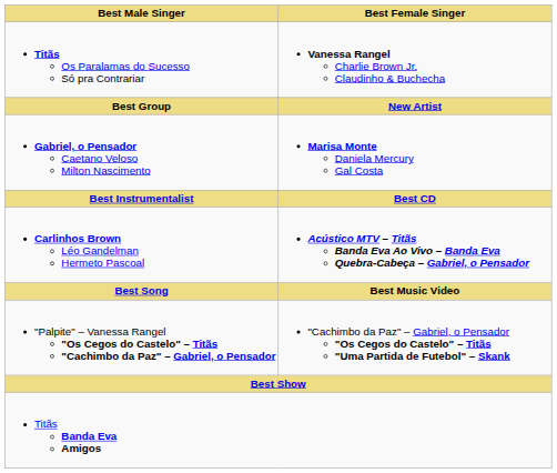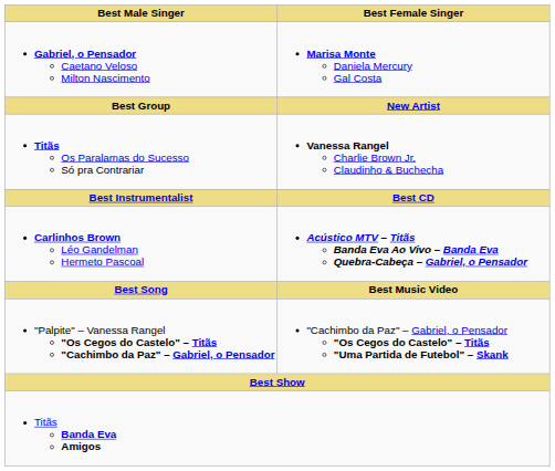rows swapped: Gabriel, o Pensador Caetano Veloso Milton Nascimento <-> Titãs Os Paralamas do Sucesso Só pra Contrariar
